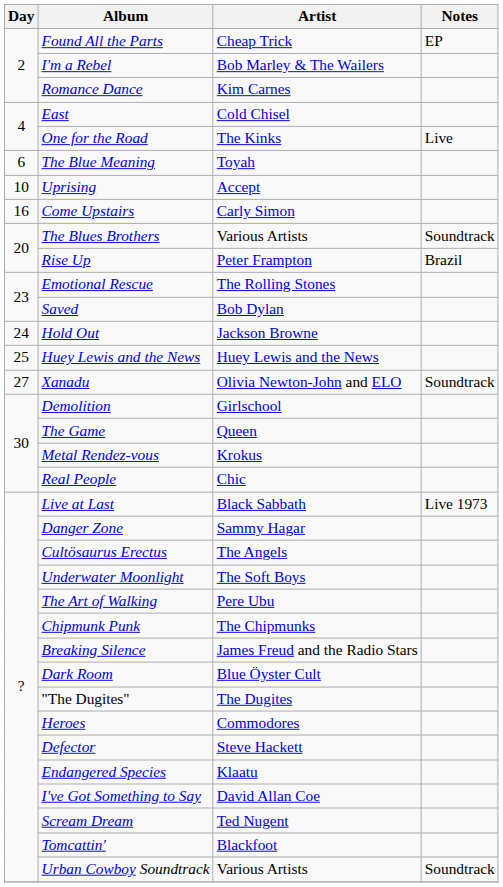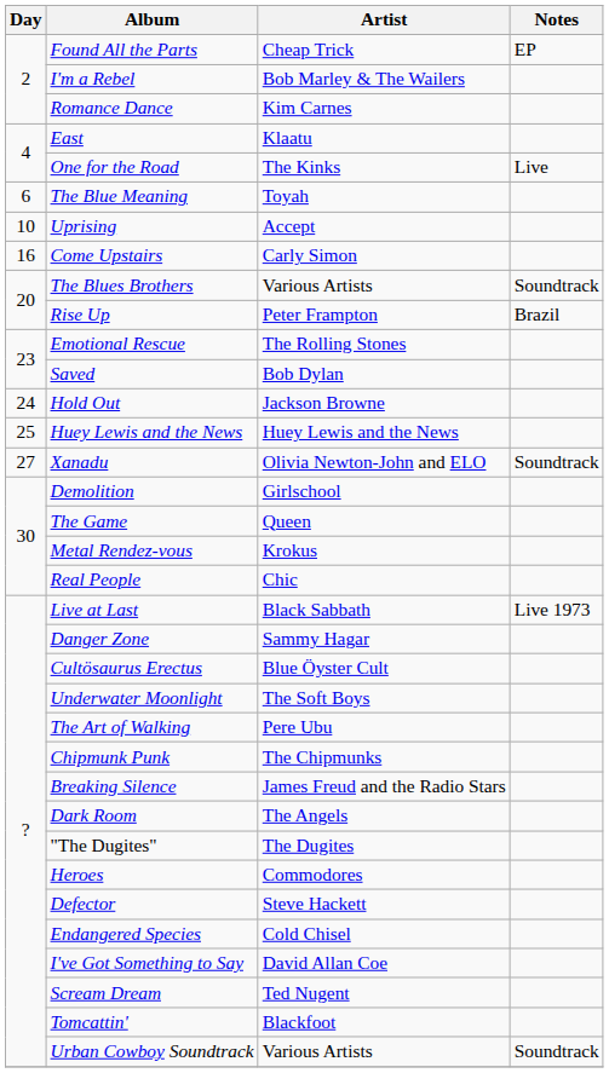East | Artist: Cold Chisel -> Klaatu
Cultösaurus Erectus | Artist: The Angels -> Blue Öyster Cult
Dark Room | Artist: Blue Öyster Cult -> The Angels
Endangered Species | Artist: Klaatu -> Cold Chisel
